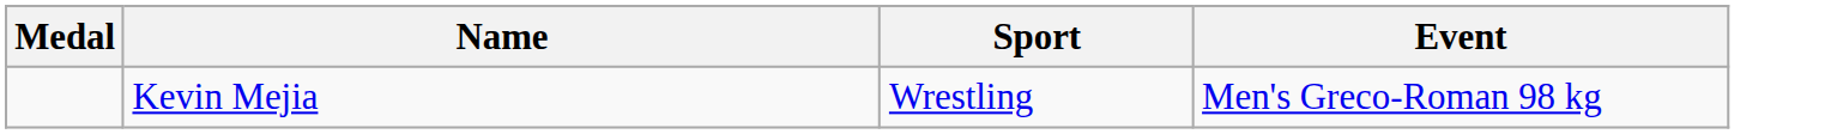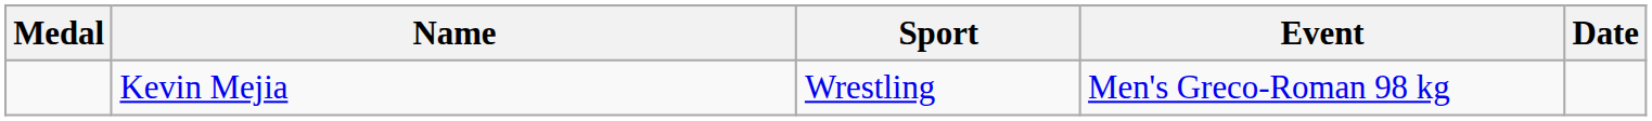+ column: Date
